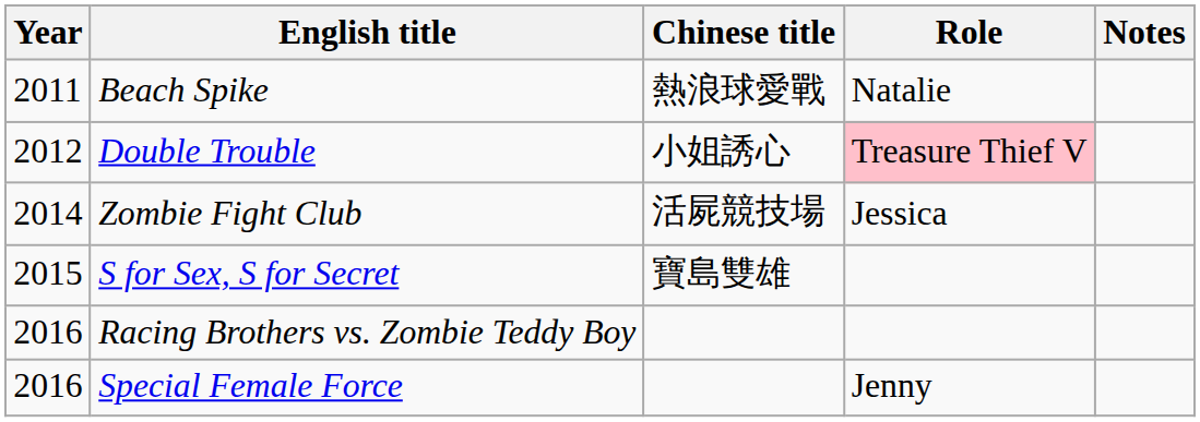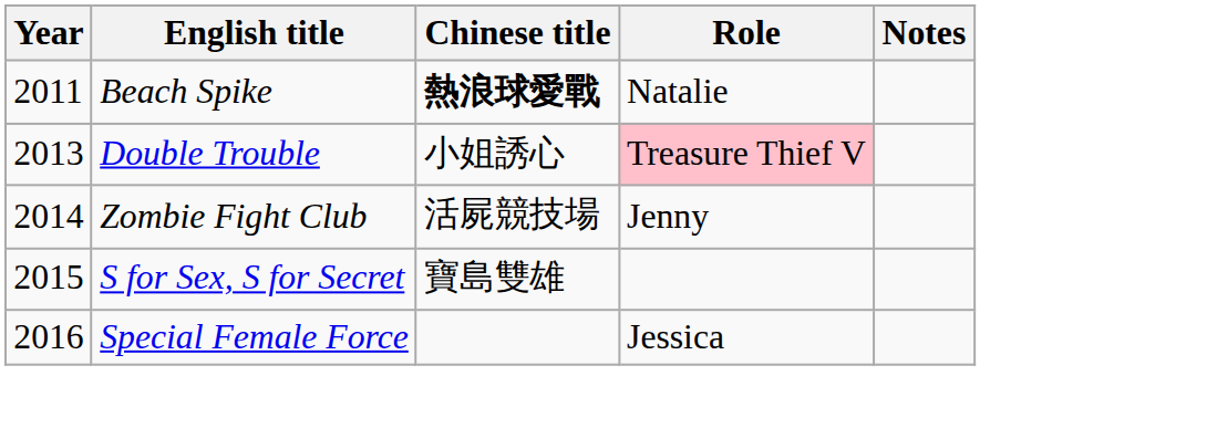Beach Spike | Chinese title: normal -> bold
Double Trouble | Year: 2012 -> 2013
Zombie Fight Club | Role: Jessica -> Jenny
- row: 2016 | Racing Brothers vs. Zombie Teddy Boy
Special Female Force | Role: Jenny -> Jessica
